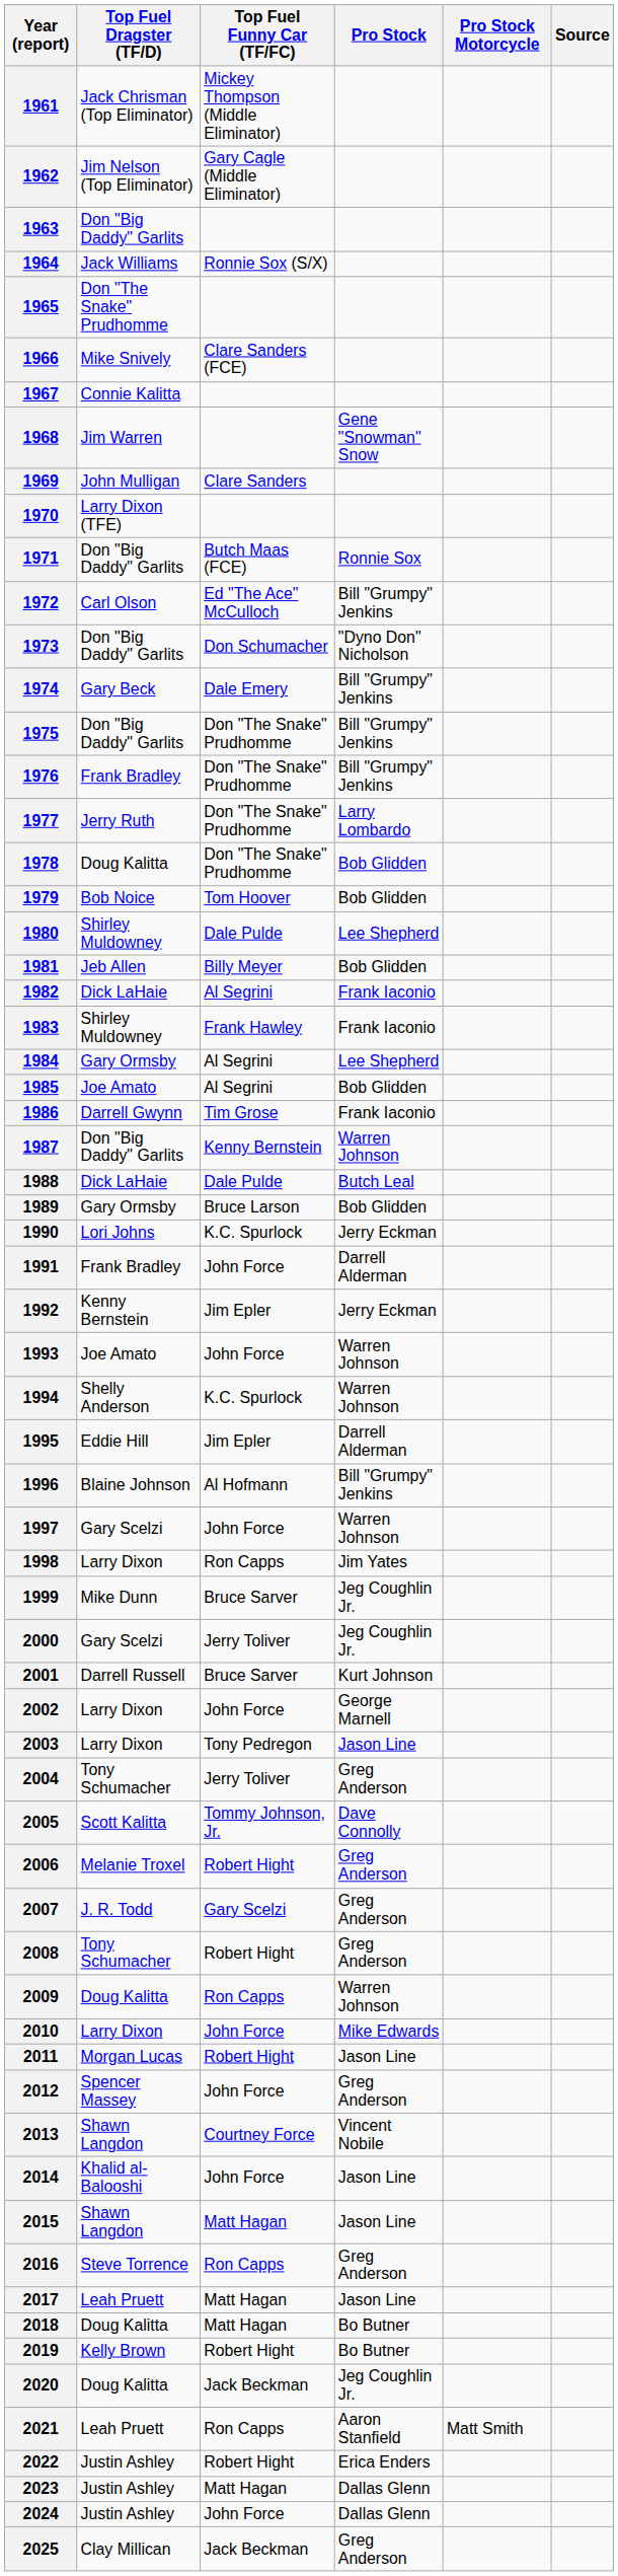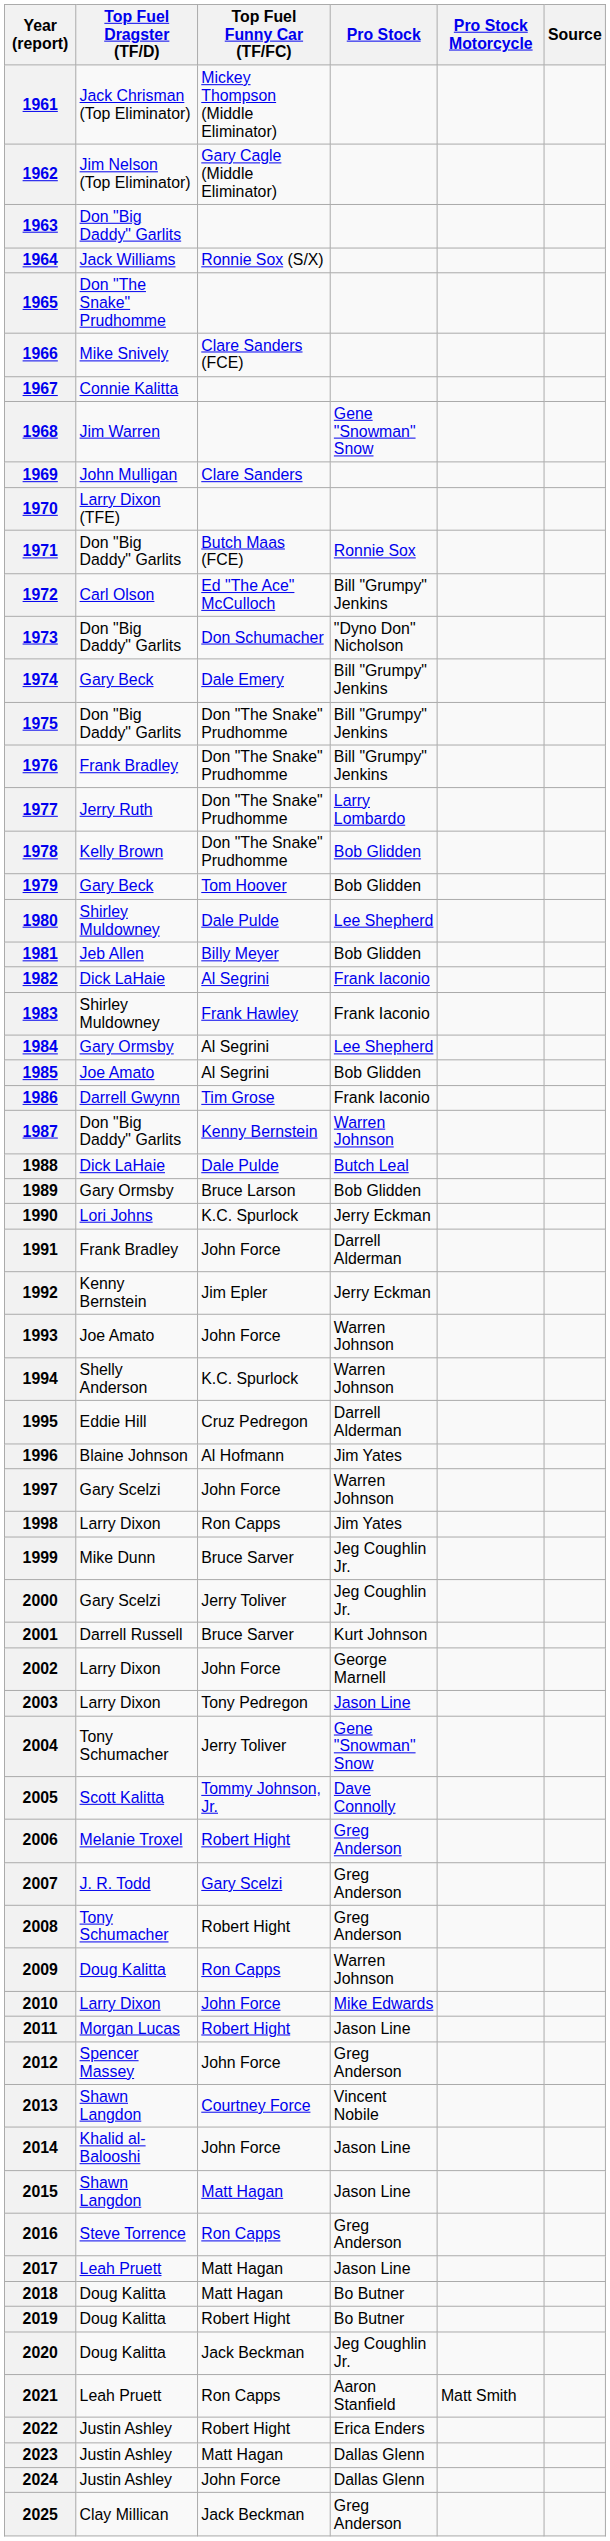1978 | Top Fuel Dragster (TF/D): Doug Kalitta -> Kelly Brown
1979 | Top Fuel Dragster (TF/D): Bob Noice -> Gary Beck
1995 | Top Fuel Funny Car (TF/FC): Jim Epler -> Cruz Pedregon
1996 | Pro Stock: Bill "Grumpy" Jenkins -> Jim Yates
2004 | Pro Stock: Greg Anderson -> Gene "Snowman" Snow
2019 | Top Fuel Dragster (TF/D): Kelly Brown -> Doug Kalitta
